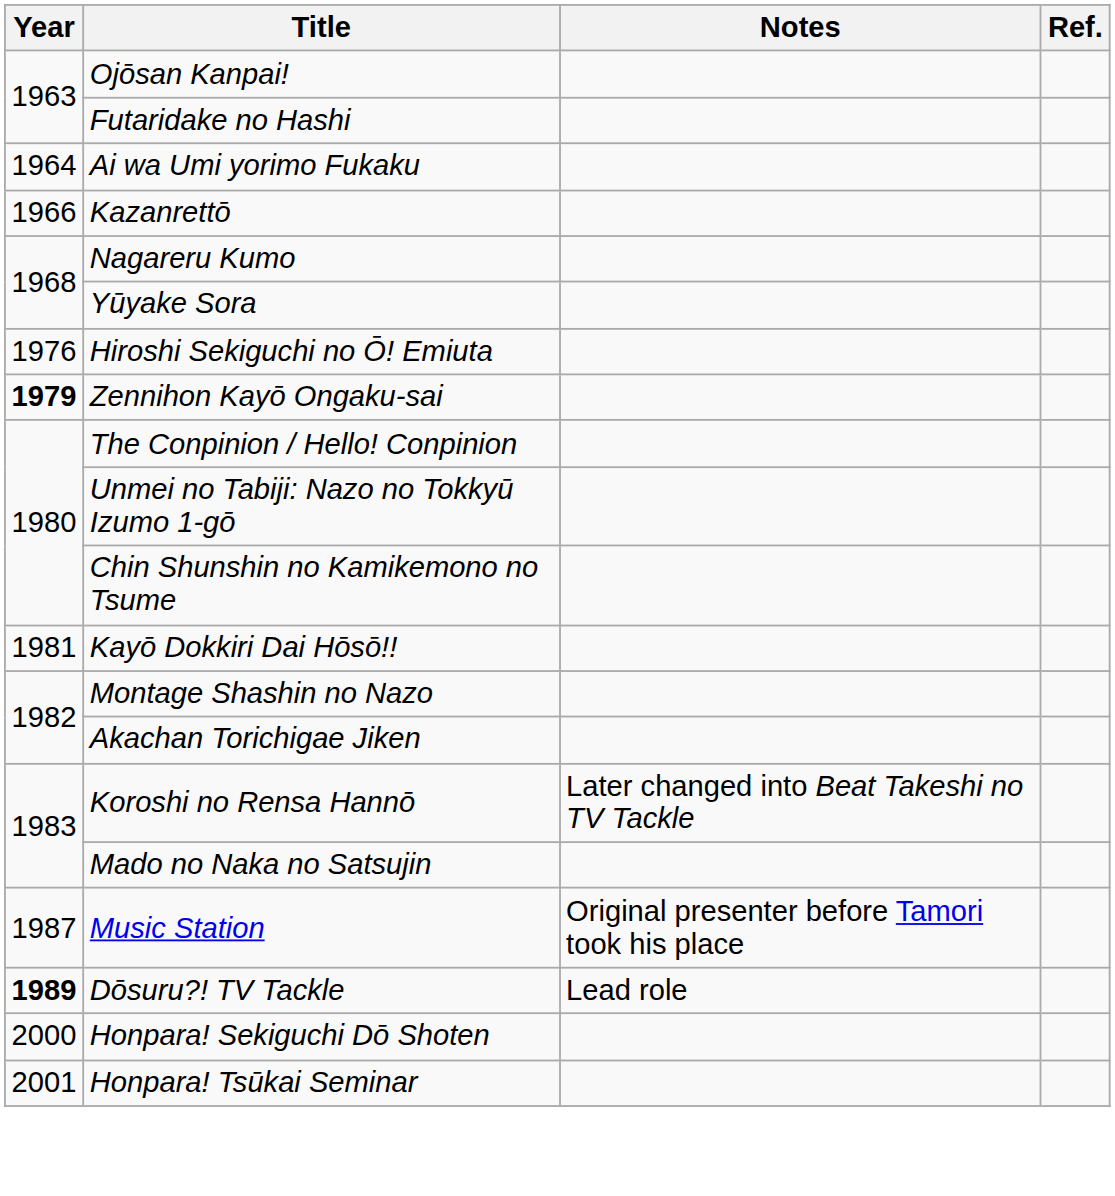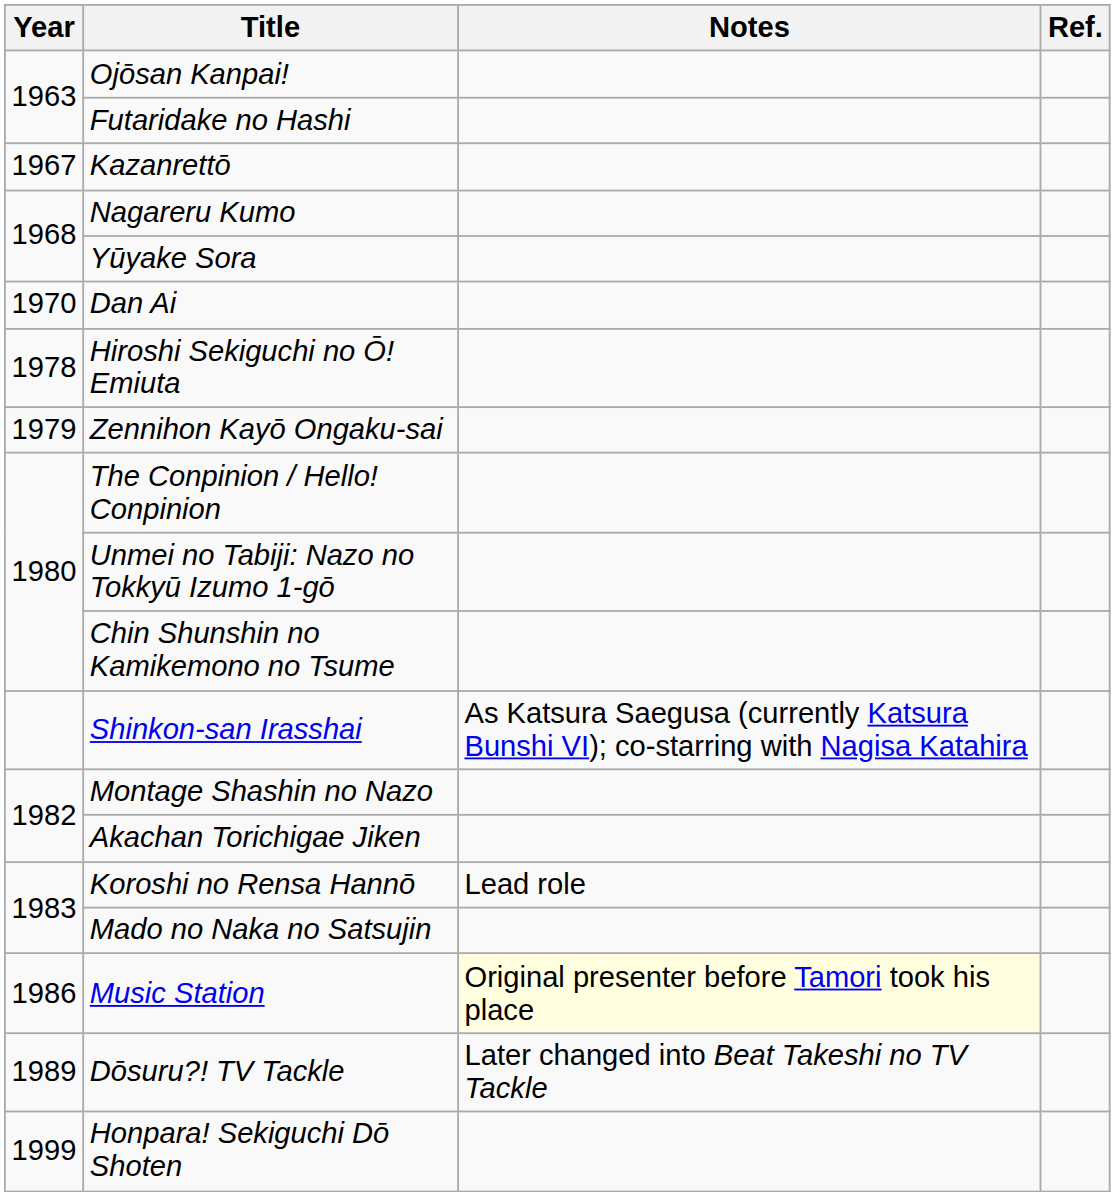- row: 1964 | Ai wa Umi yorimo Fukaku
Kazanrettō | Year: 1966 -> 1967
+ row: 1970 | Dan Ai
Hiroshi Sekiguchi no Ō! Emiuta | Year: 1976 -> 1978
Zennihon Kayō Ongaku-sai | Year: bold -> normal
- row: 1981 | Kayō Dokkiri Dai Hōsō!!
+ row: Shinkon-san Irasshai | As Katsura Saegusa (currently Katsura Bunshi VI); co-starring with Nagisa Katahira
Koroshi no Rensa Hannō | Notes: Later changed into Beat Takeshi no TV Tackle -> Lead role
Music Station | Year: 1987 -> 1986
Music Station | Notes: no background -> lightyellow background
Dōsuru?! TV Tackle | Year: bold -> normal
Dōsuru?! TV Tackle | Notes: Lead role -> Later changed into Beat Takeshi no TV Tackle
Honpara! Sekiguchi Dō Shoten | Year: 2000 -> 1999
- row: 2001 | Honpara! Tsūkai Seminar
